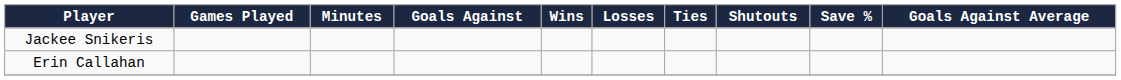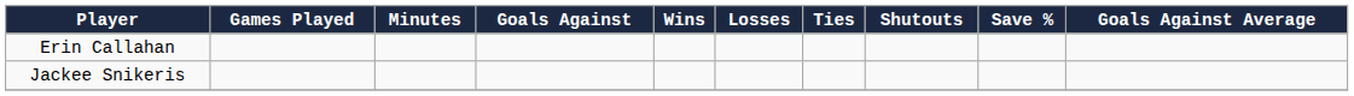rows swapped: Erin Callahan <-> Jackee Snikeris
